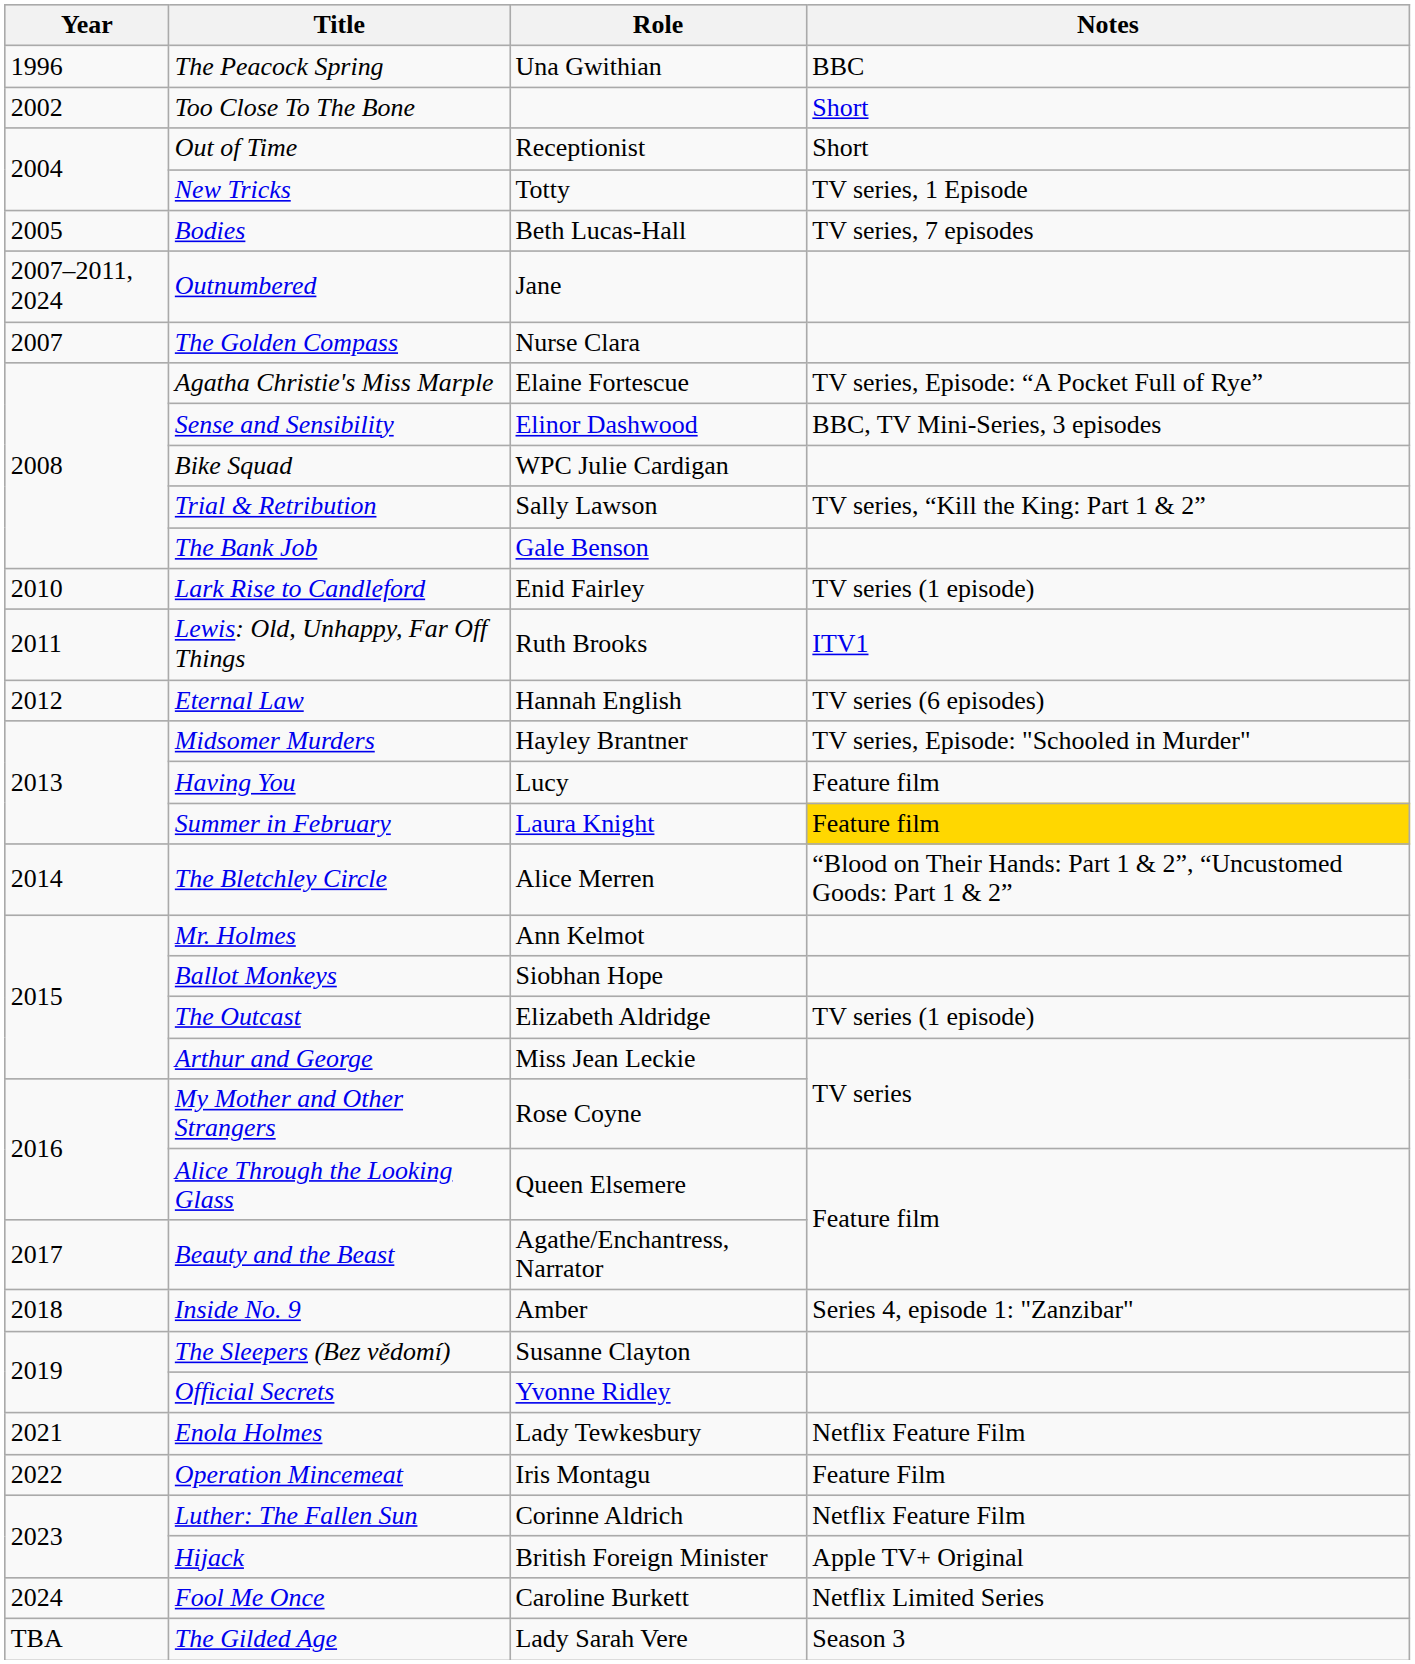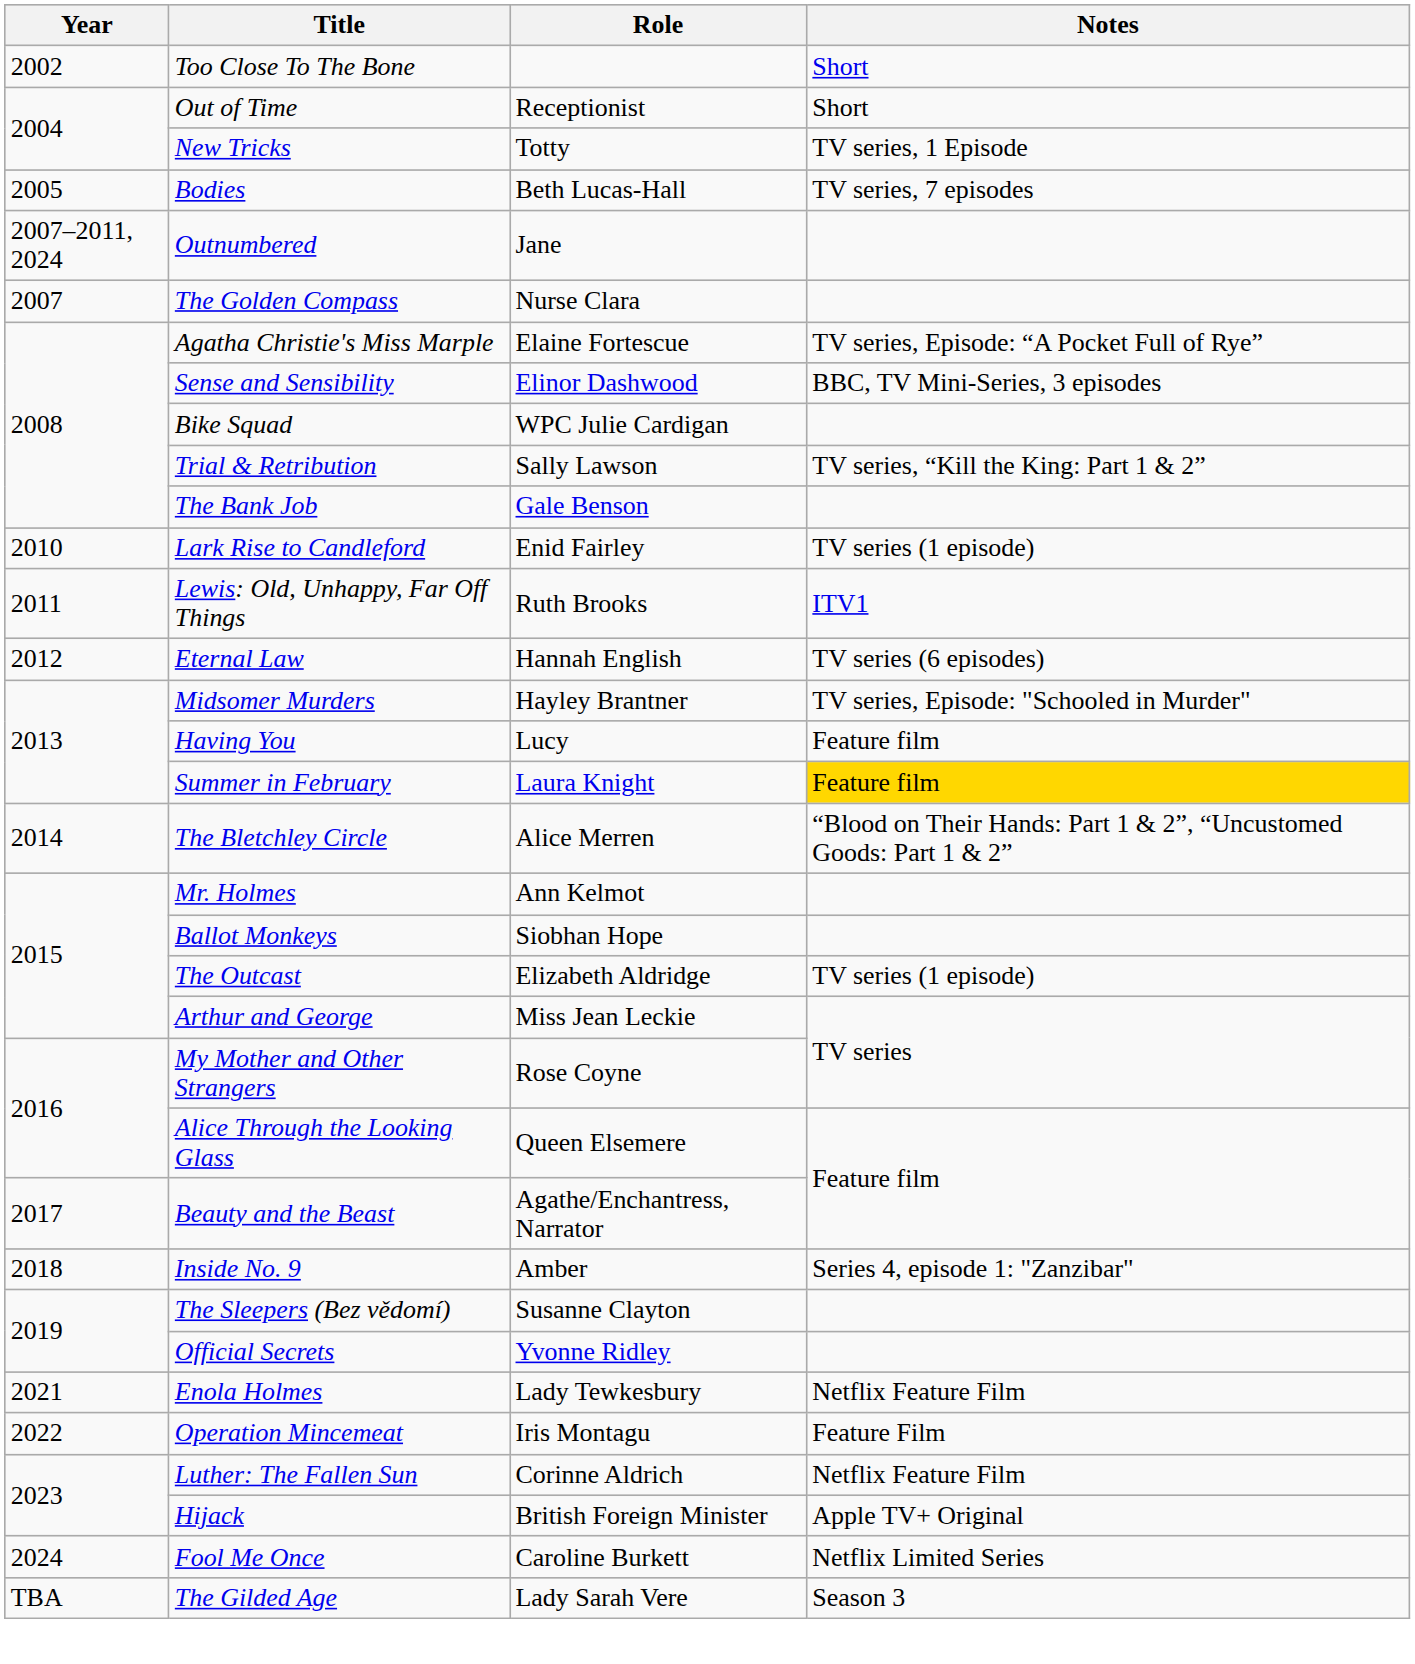- row: 1996 | The Peacock Spring | Una Gwithian | BBC
